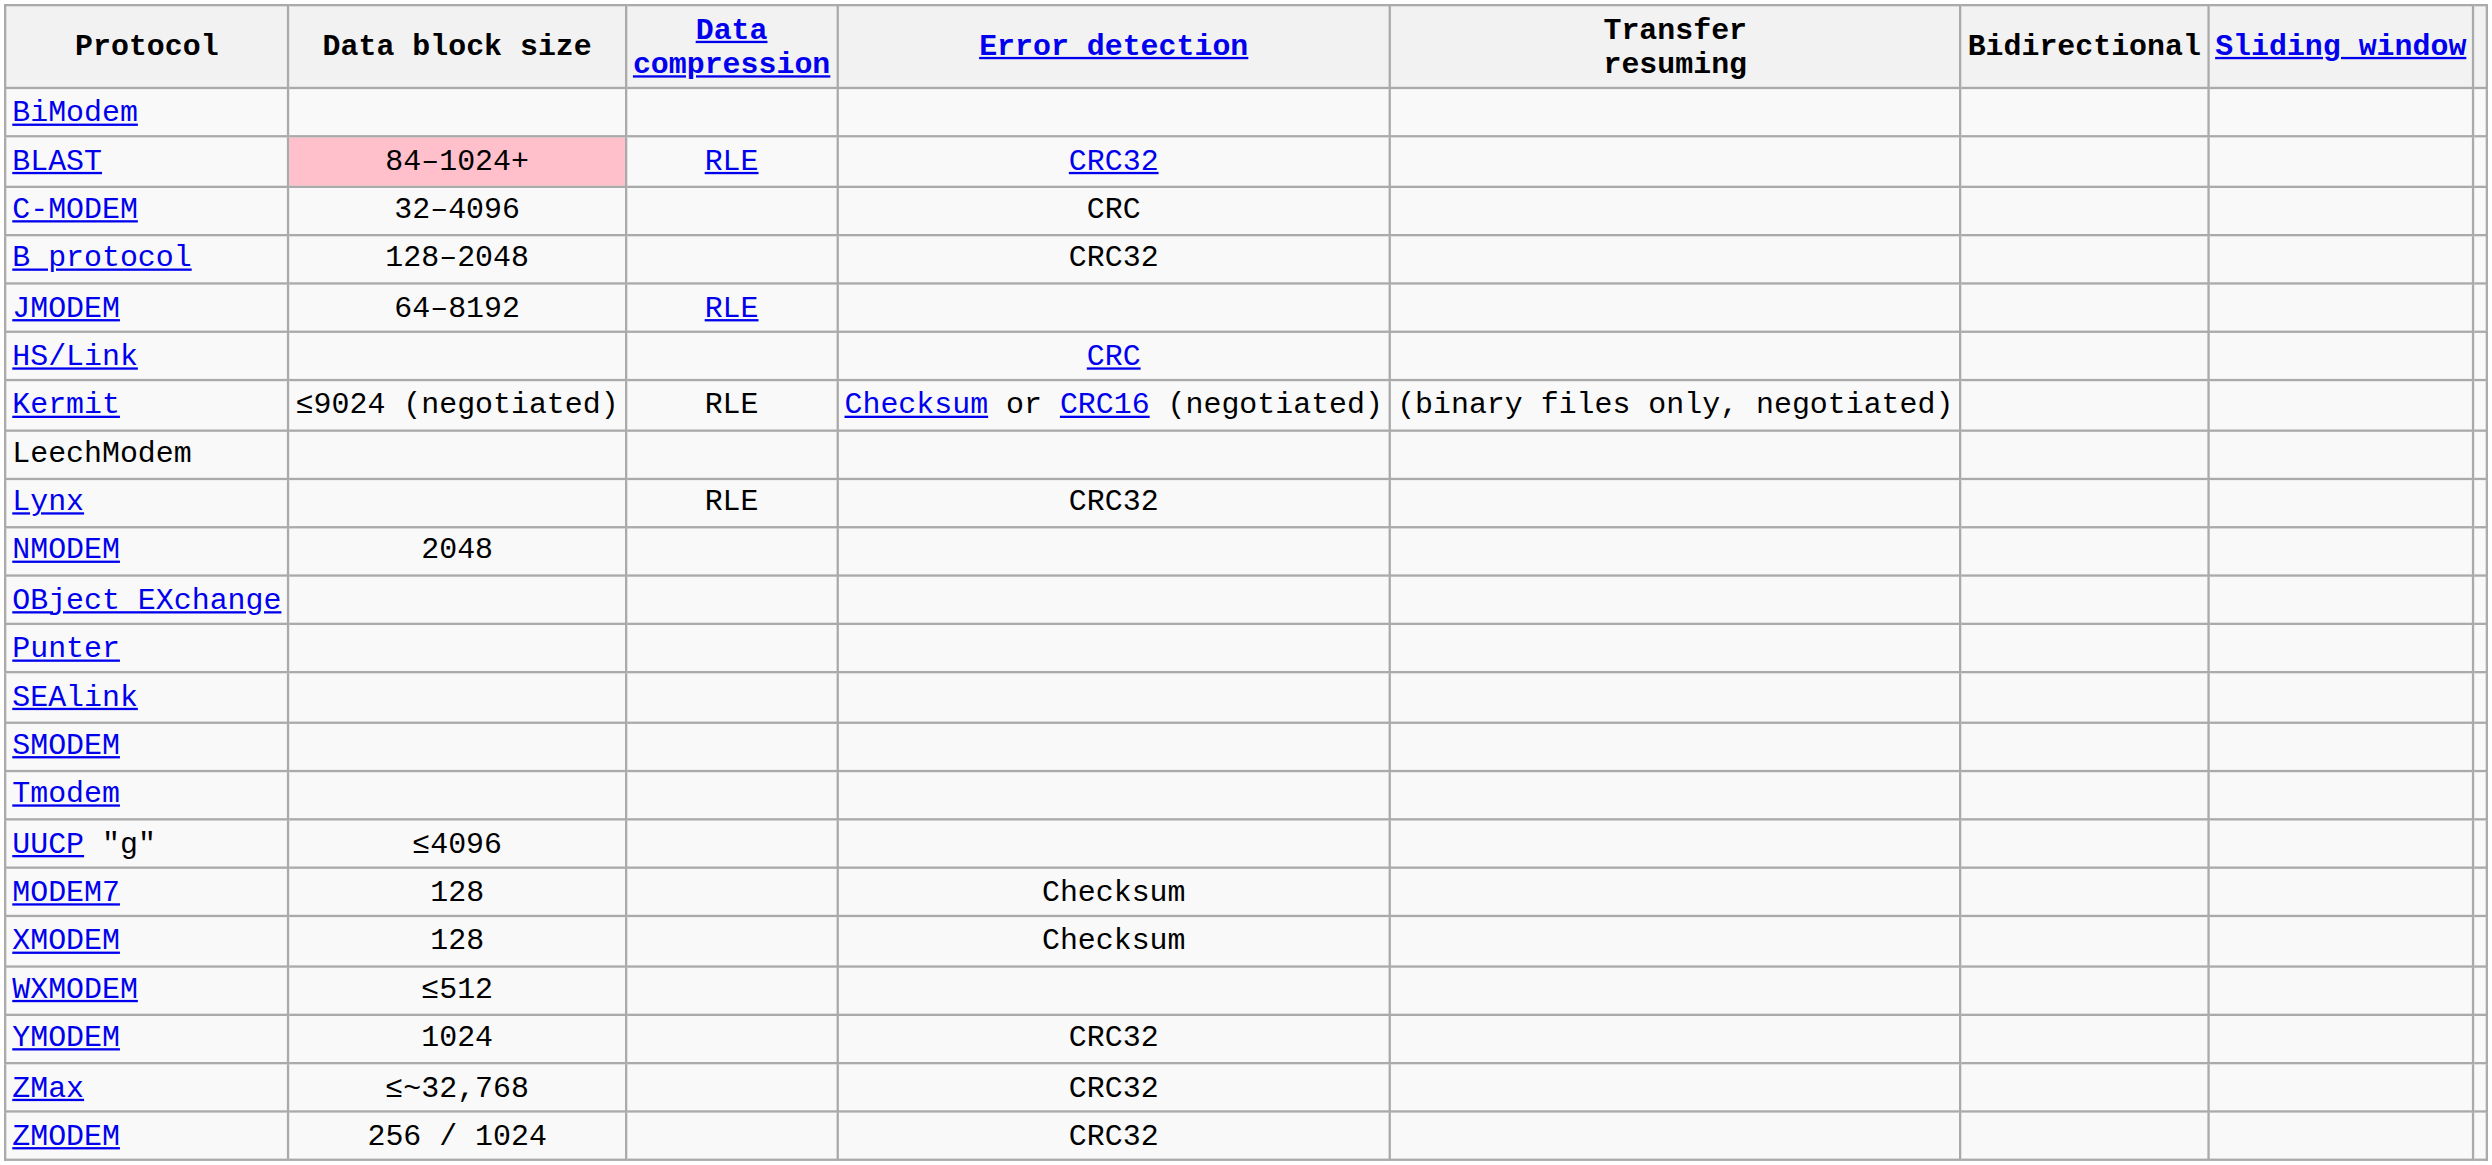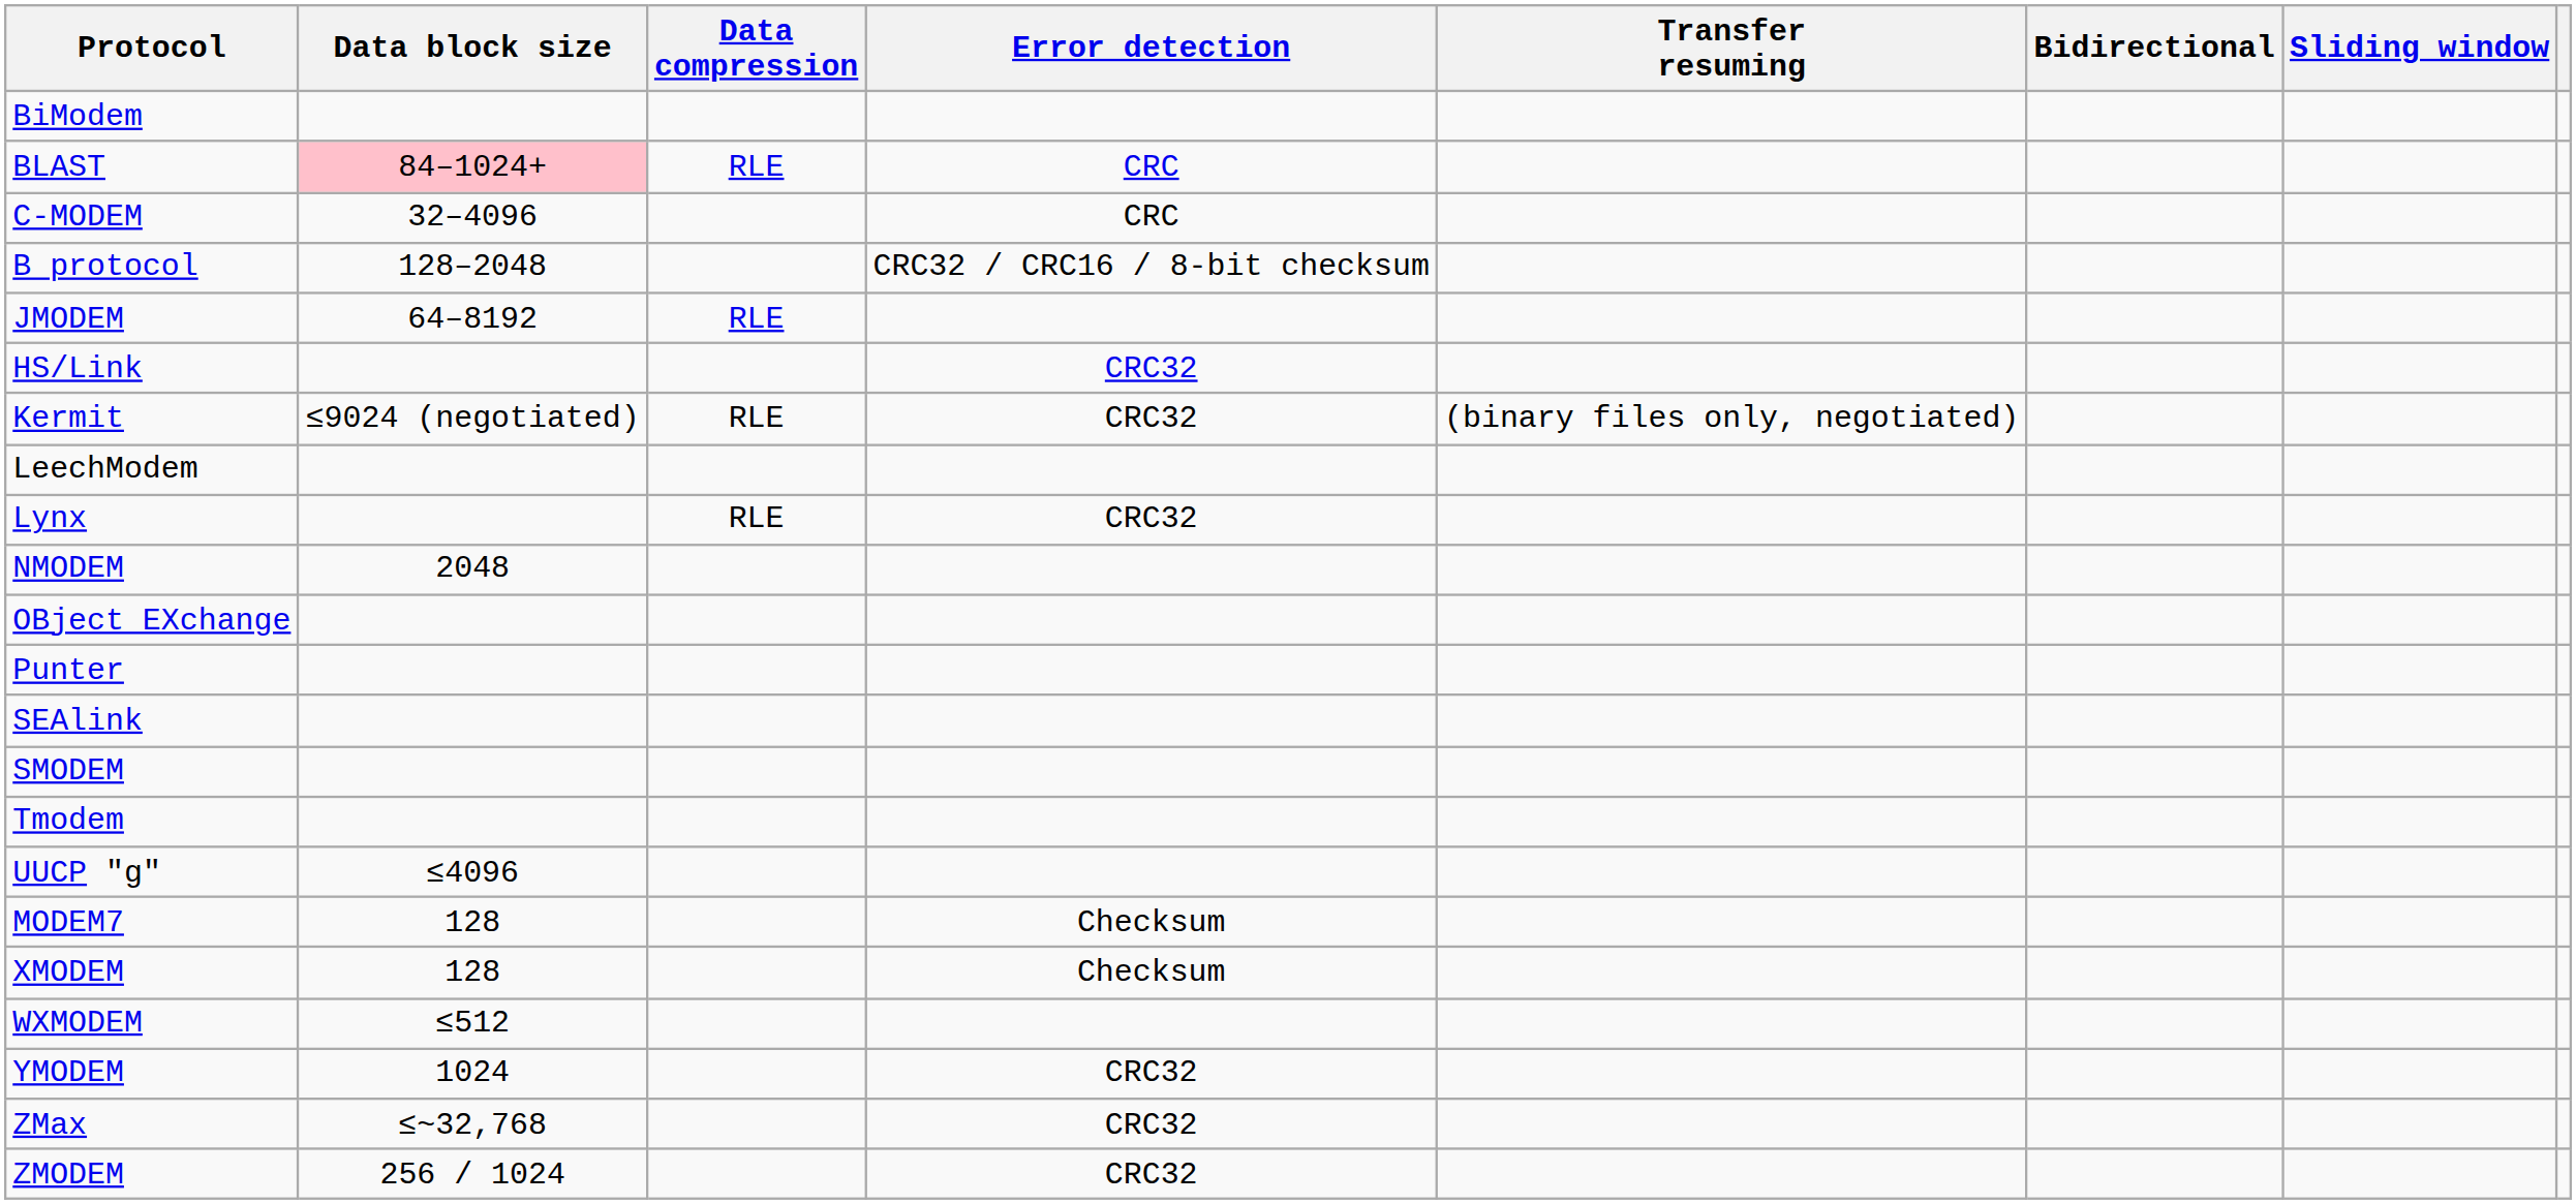BLAST | Error detection: CRC32 -> CRC
B protocol | Error detection: CRC32 -> CRC32 / CRC16 / 8-bit checksum
HS/Link | Error detection: CRC -> CRC32
Kermit | Error detection: Checksum or CRC16 (negotiated) -> CRC32
